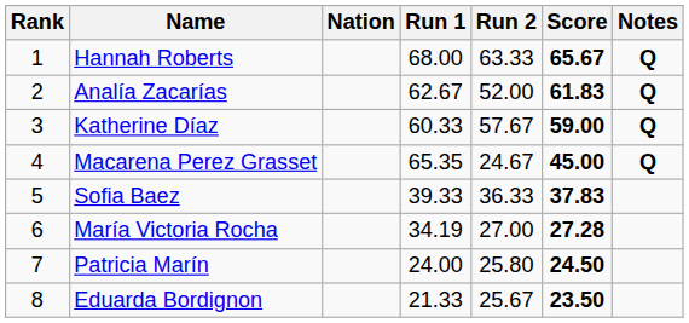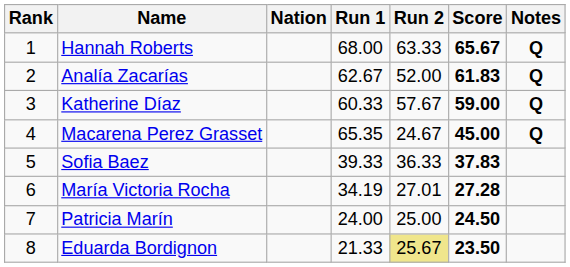María Victoria Rocha | Run 2: 27.00 -> 27.01
Patricia Marín | Run 2: 25.80 -> 25.00
Eduarda Bordignon | Run 2: no background -> khaki background
